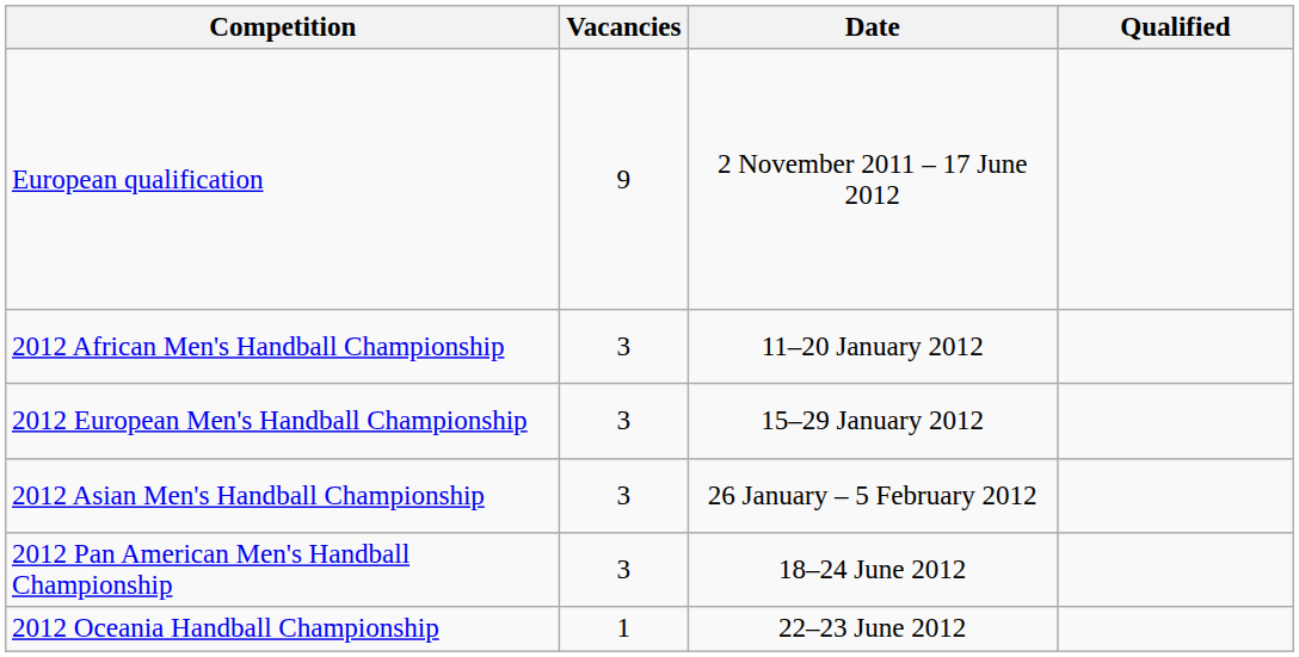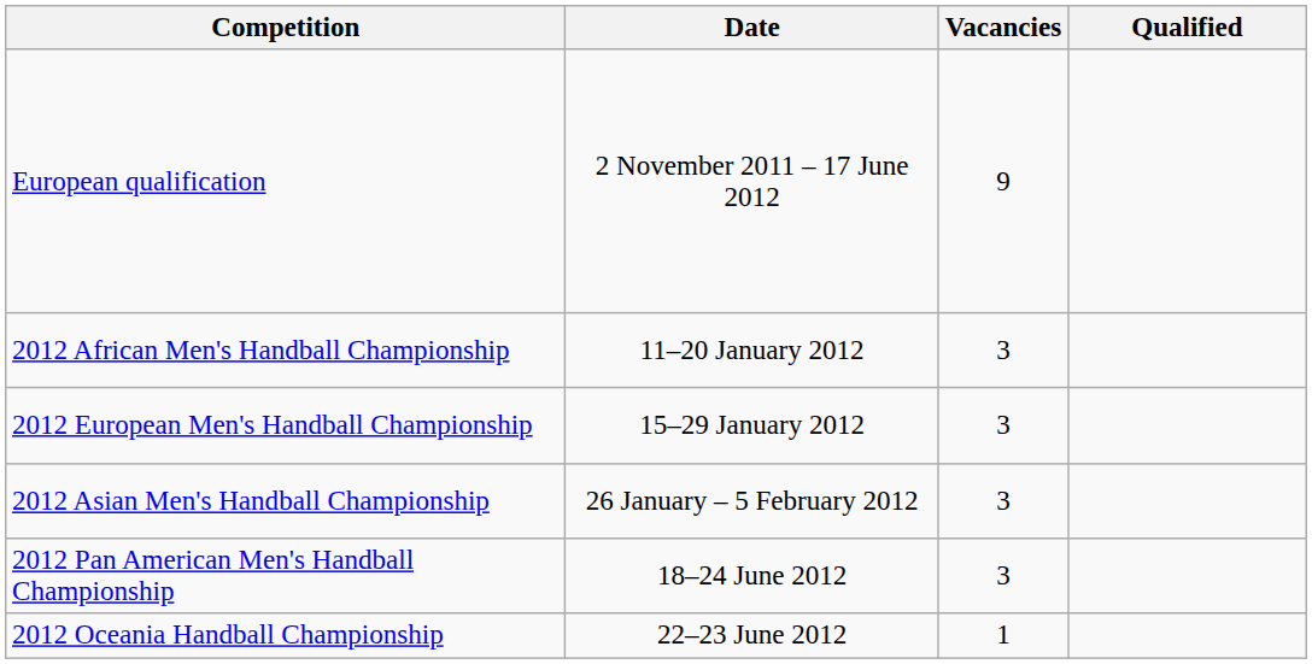columns swapped: Date <-> Vacancies
